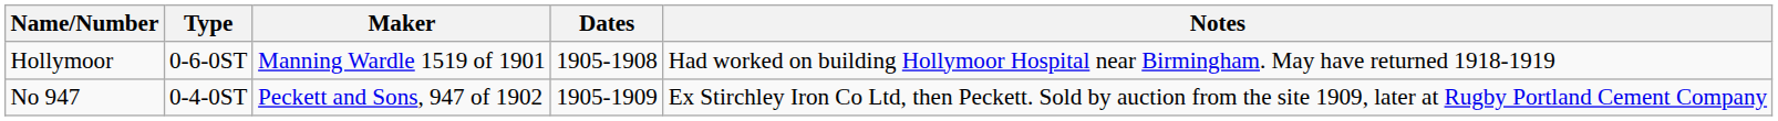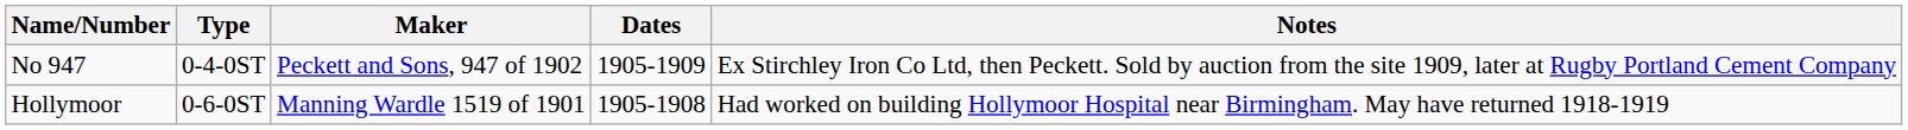rows swapped: Hollymoor <-> No 947
